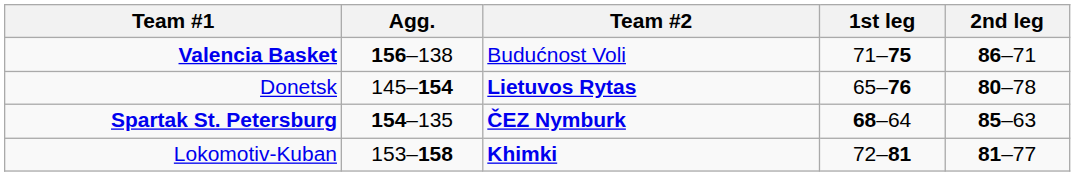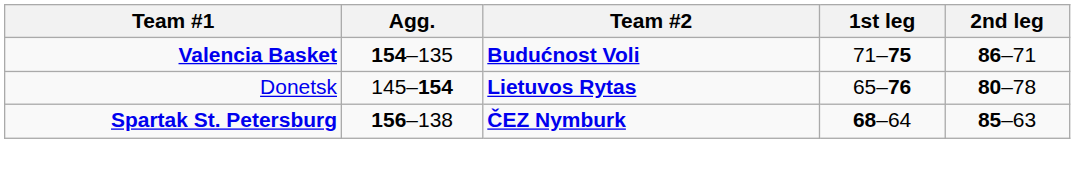Valencia Basket | Agg.: 156–138 -> 154–135
Valencia Basket | Team #2: normal -> bold
Spartak St. Petersburg | Agg.: 154–135 -> 156–138
- row: Lokomotiv-Kuban | 153–158 | Khimki | 72–81 | 81–77
